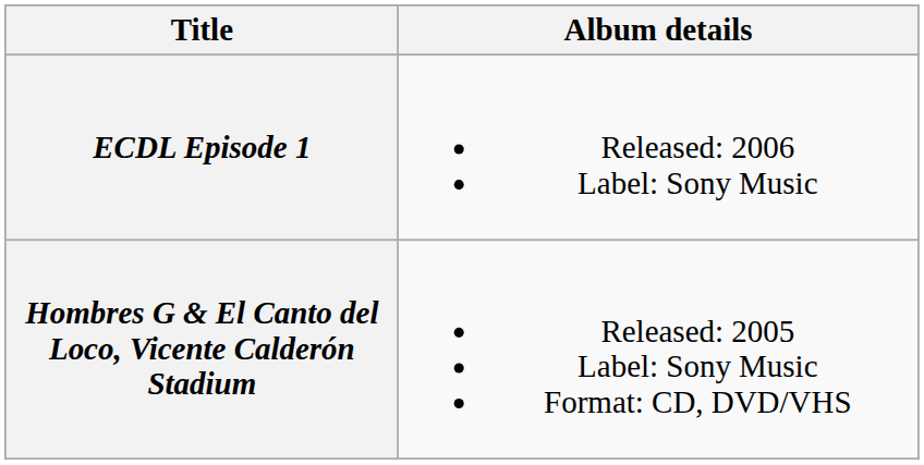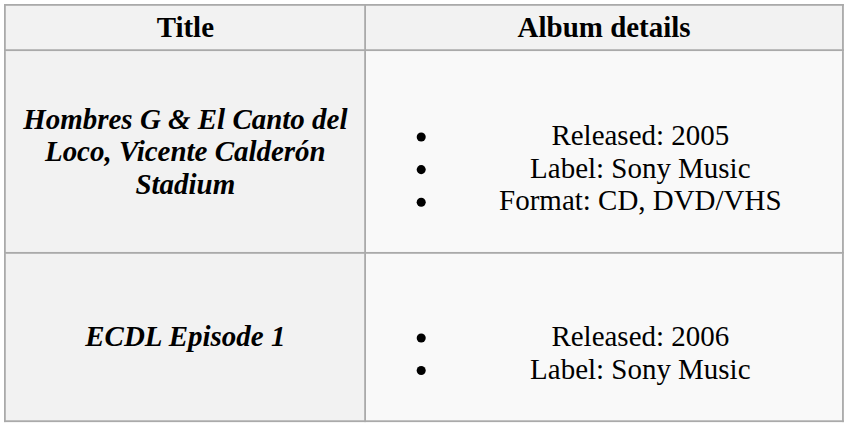rows swapped: Hombres G & El Canto del Loco, Vicente Calderón Stadium <-> ECDL Episode 1
